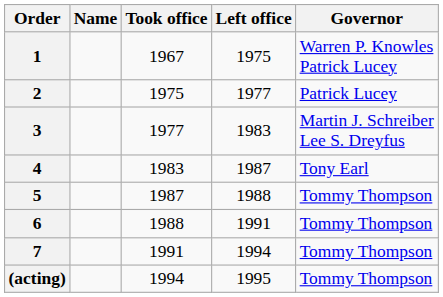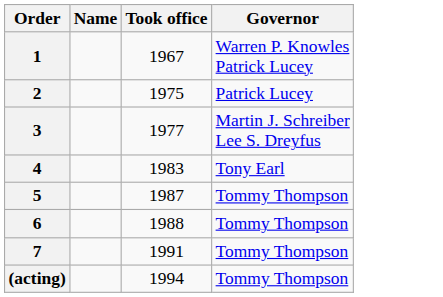- column: Left office | 1975 | 1977 | 1983 | 1987 | 1988 | 1991 | 1994 | 1995
